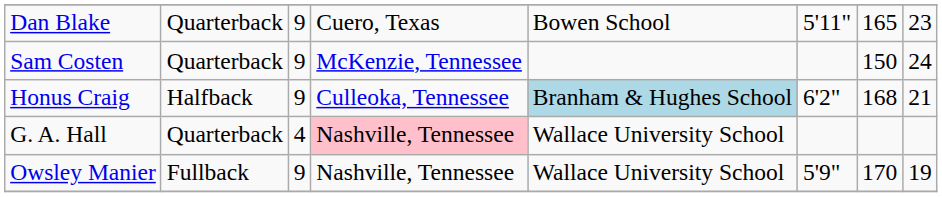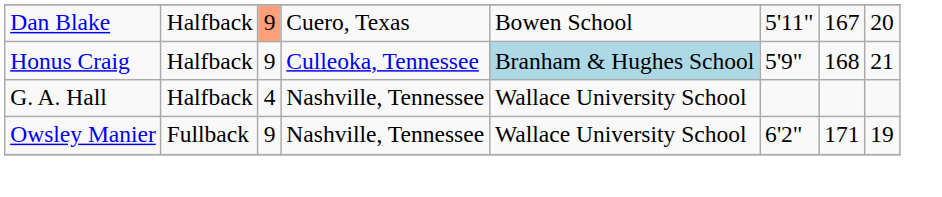Dan Blake | column 2: Quarterback -> Halfback
Dan Blake | column 3: no background -> lightsalmon background
Dan Blake | column 7: 165 -> 167
Dan Blake | column 8: 23 -> 20
- row: Sam Costen | Quarterback | 9 | McKenzie, Tennessee | 150 | 24
Honus Craig | column 6: 6'2" -> 5'9"
G. A. Hall | column 2: Quarterback -> Halfback
G. A. Hall | column 4: pink background -> no background
Owsley Manier | column 6: 5'9" -> 6'2"
Owsley Manier | column 7: 170 -> 171
